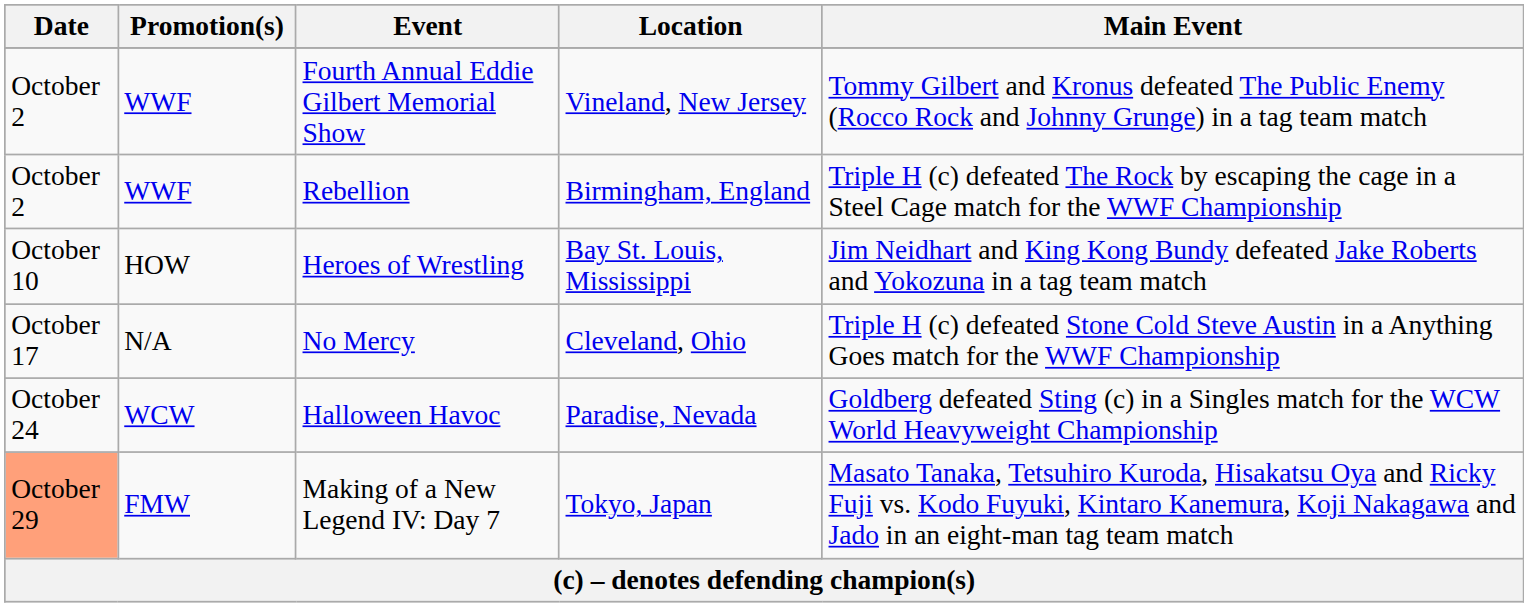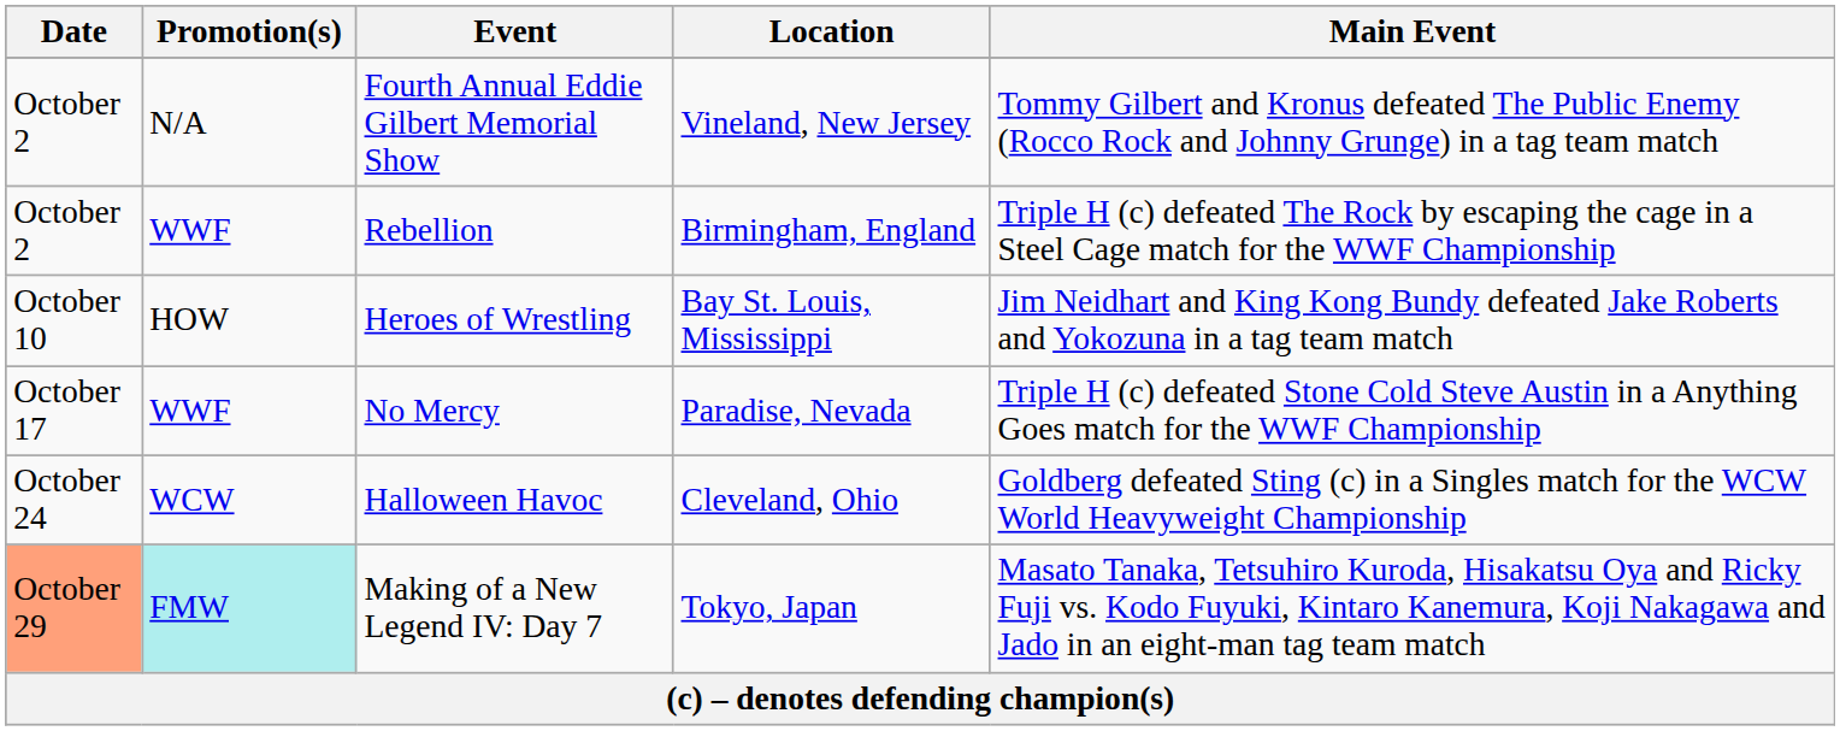Fourth Annual Eddie Gilbert Memorial Show | Promotion(s): WWF -> N/A
No Mercy | Promotion(s): N/A -> WWF
No Mercy | Location: Cleveland, Ohio -> Paradise, Nevada
Halloween Havoc | Location: Paradise, Nevada -> Cleveland, Ohio
Making of a New Legend IV: Day 7 | Promotion(s): no background -> paleturquoise background
